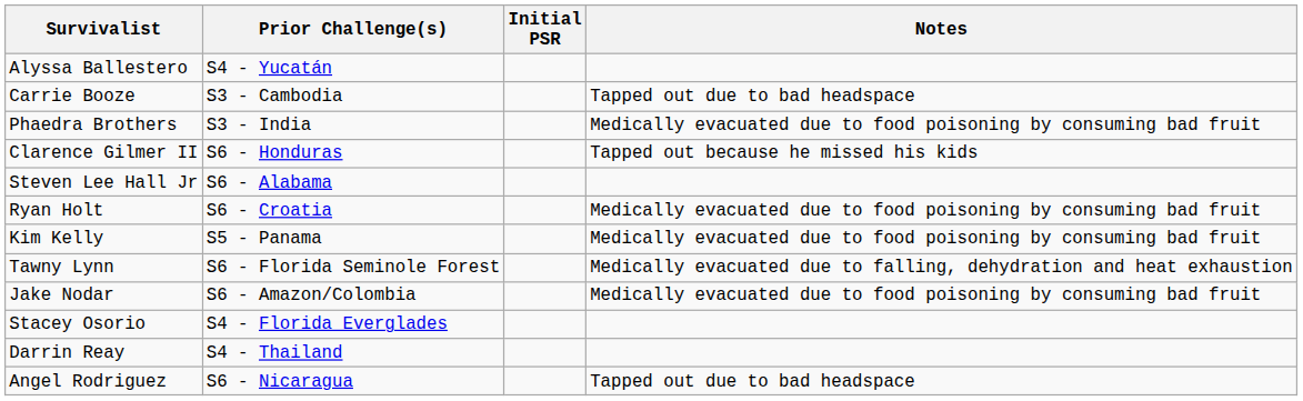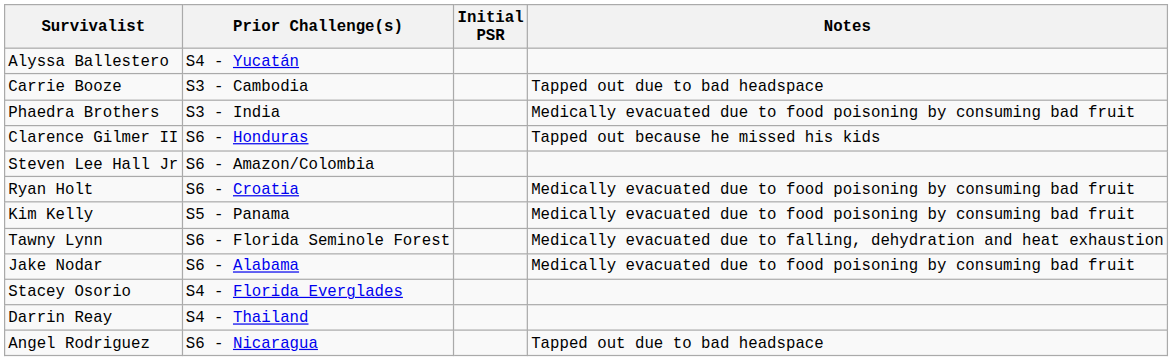Steven Lee Hall Jr | Prior Challenge(s): S6 - Alabama -> S6 - Amazon/Colombia
Jake Nodar | Prior Challenge(s): S6 - Amazon/Colombia -> S6 - Alabama
